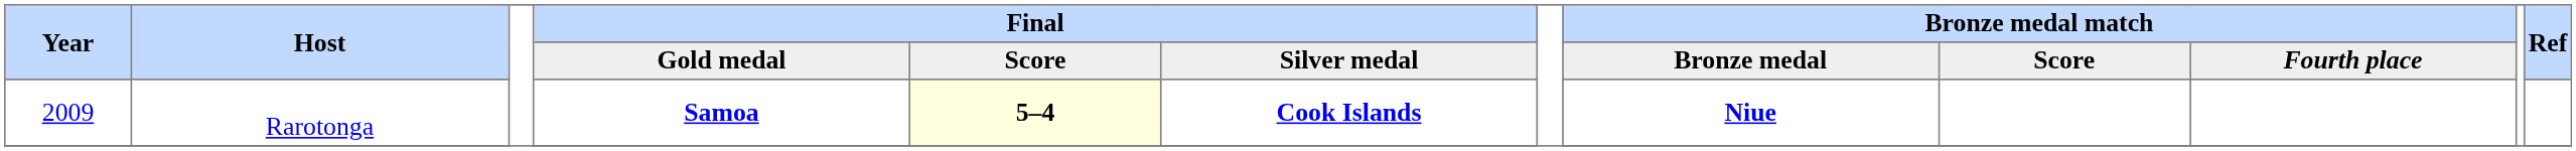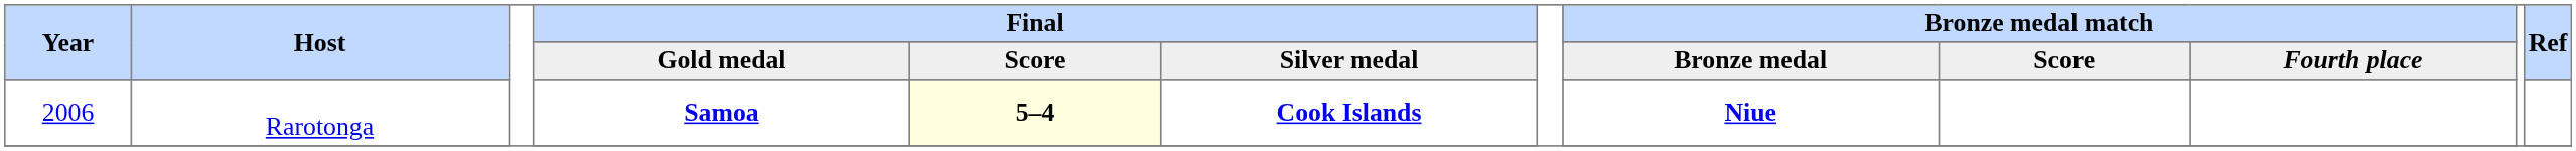Rarotonga | Year: 2009 -> 2006
